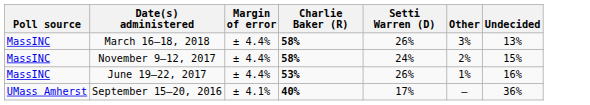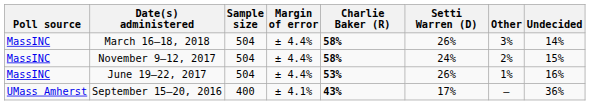+ column: Sample size | 504 | 504 | 504 | 400
March 16–18, 2018 | Undecided: 13% -> 14%
September 15–20, 2016 | Charlie Baker (R): 40% -> 43%
